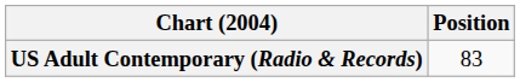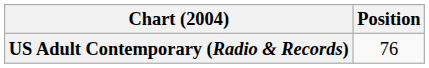US Adult Contemporary (Radio & Records) | Position: 83 -> 76
